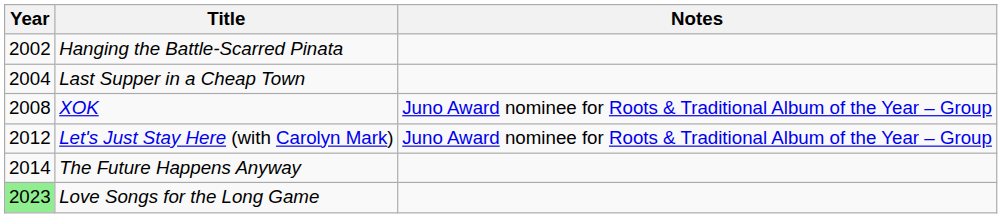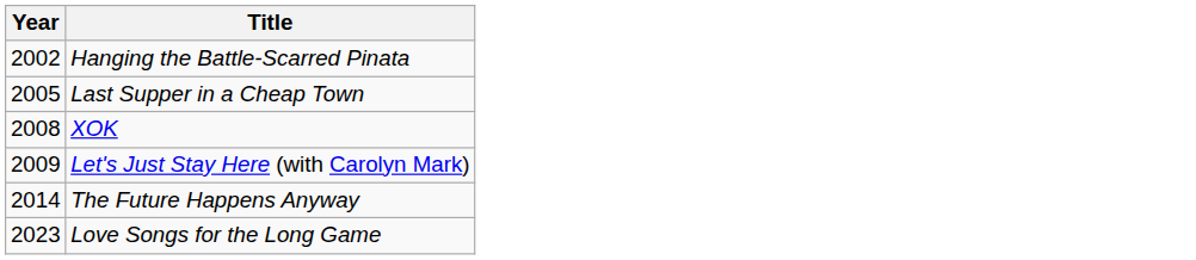- column: Notes | Juno Award nominee for Roots & Traditional Album of the Year – Group | Juno Award nominee for Roots & Traditional Album of the Year – Group
Last Supper in a Cheap Town | Year: 2004 -> 2005
Let's Just Stay Here (with Carolyn Mark) | Year: 2012 -> 2009
Love Songs for the Long Game | Year: lightgreen background -> no background
